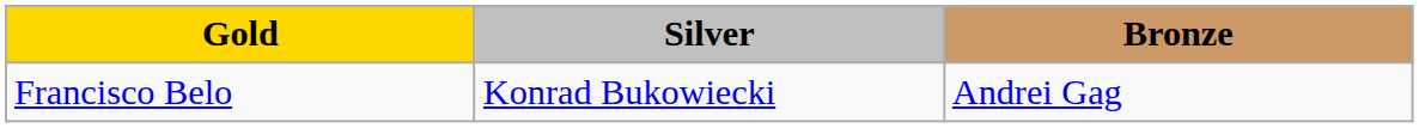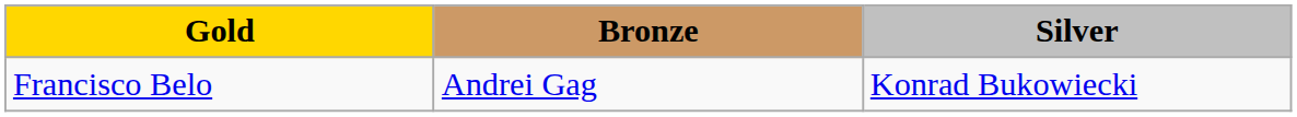columns swapped: Silver <-> Bronze
